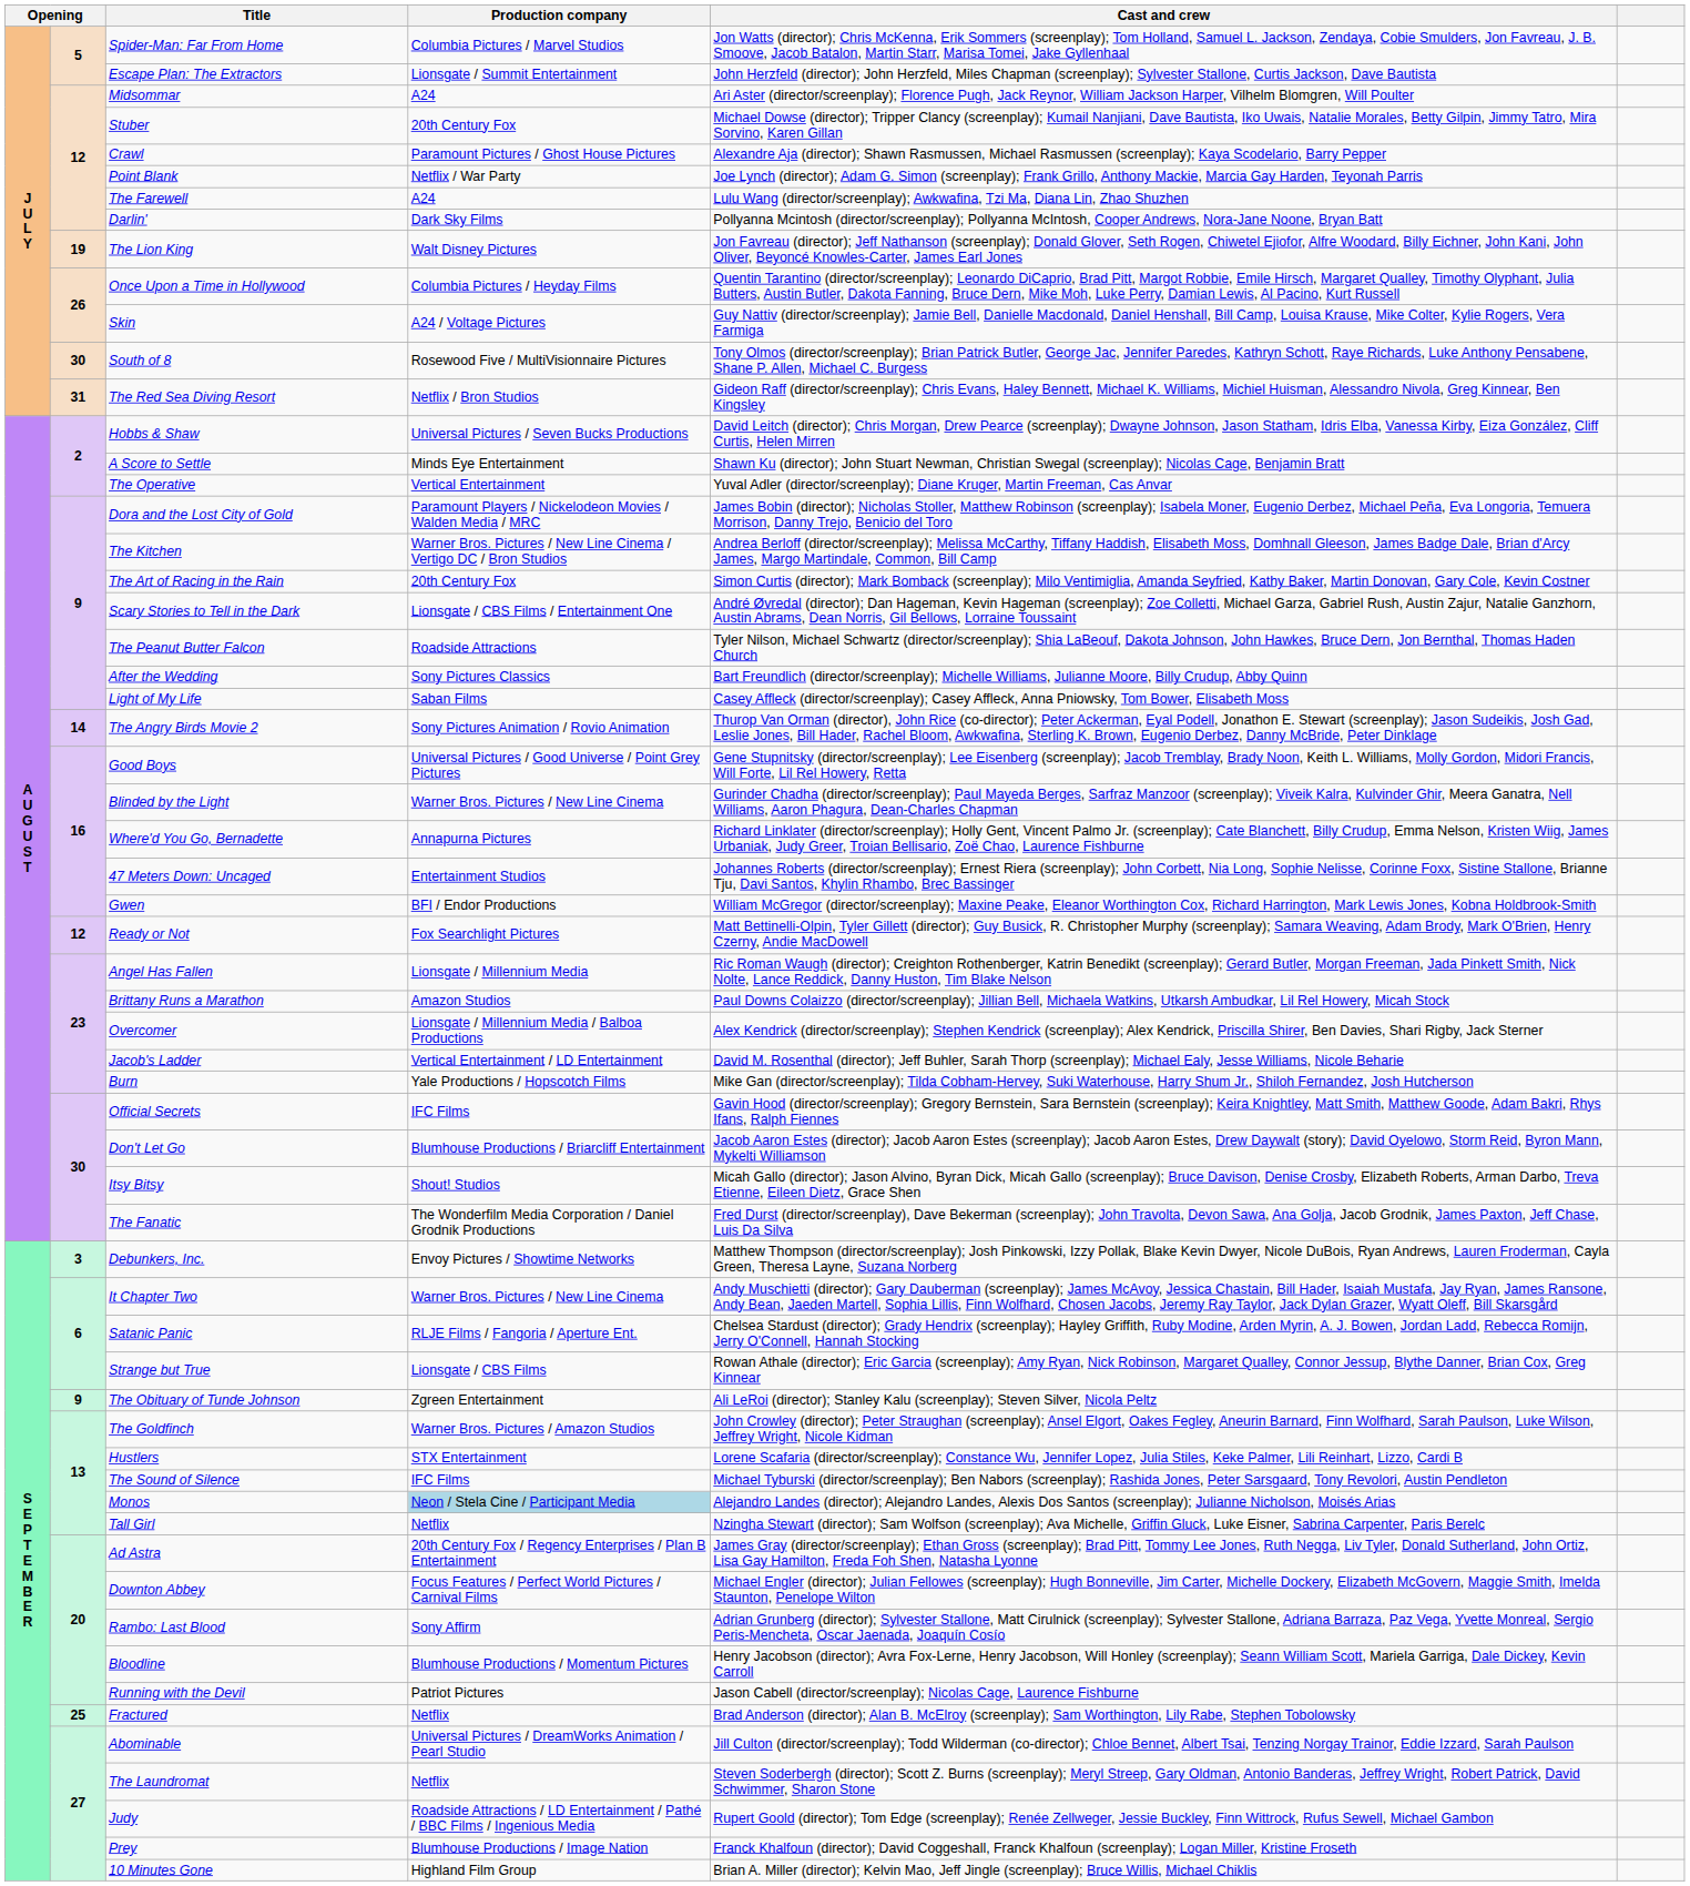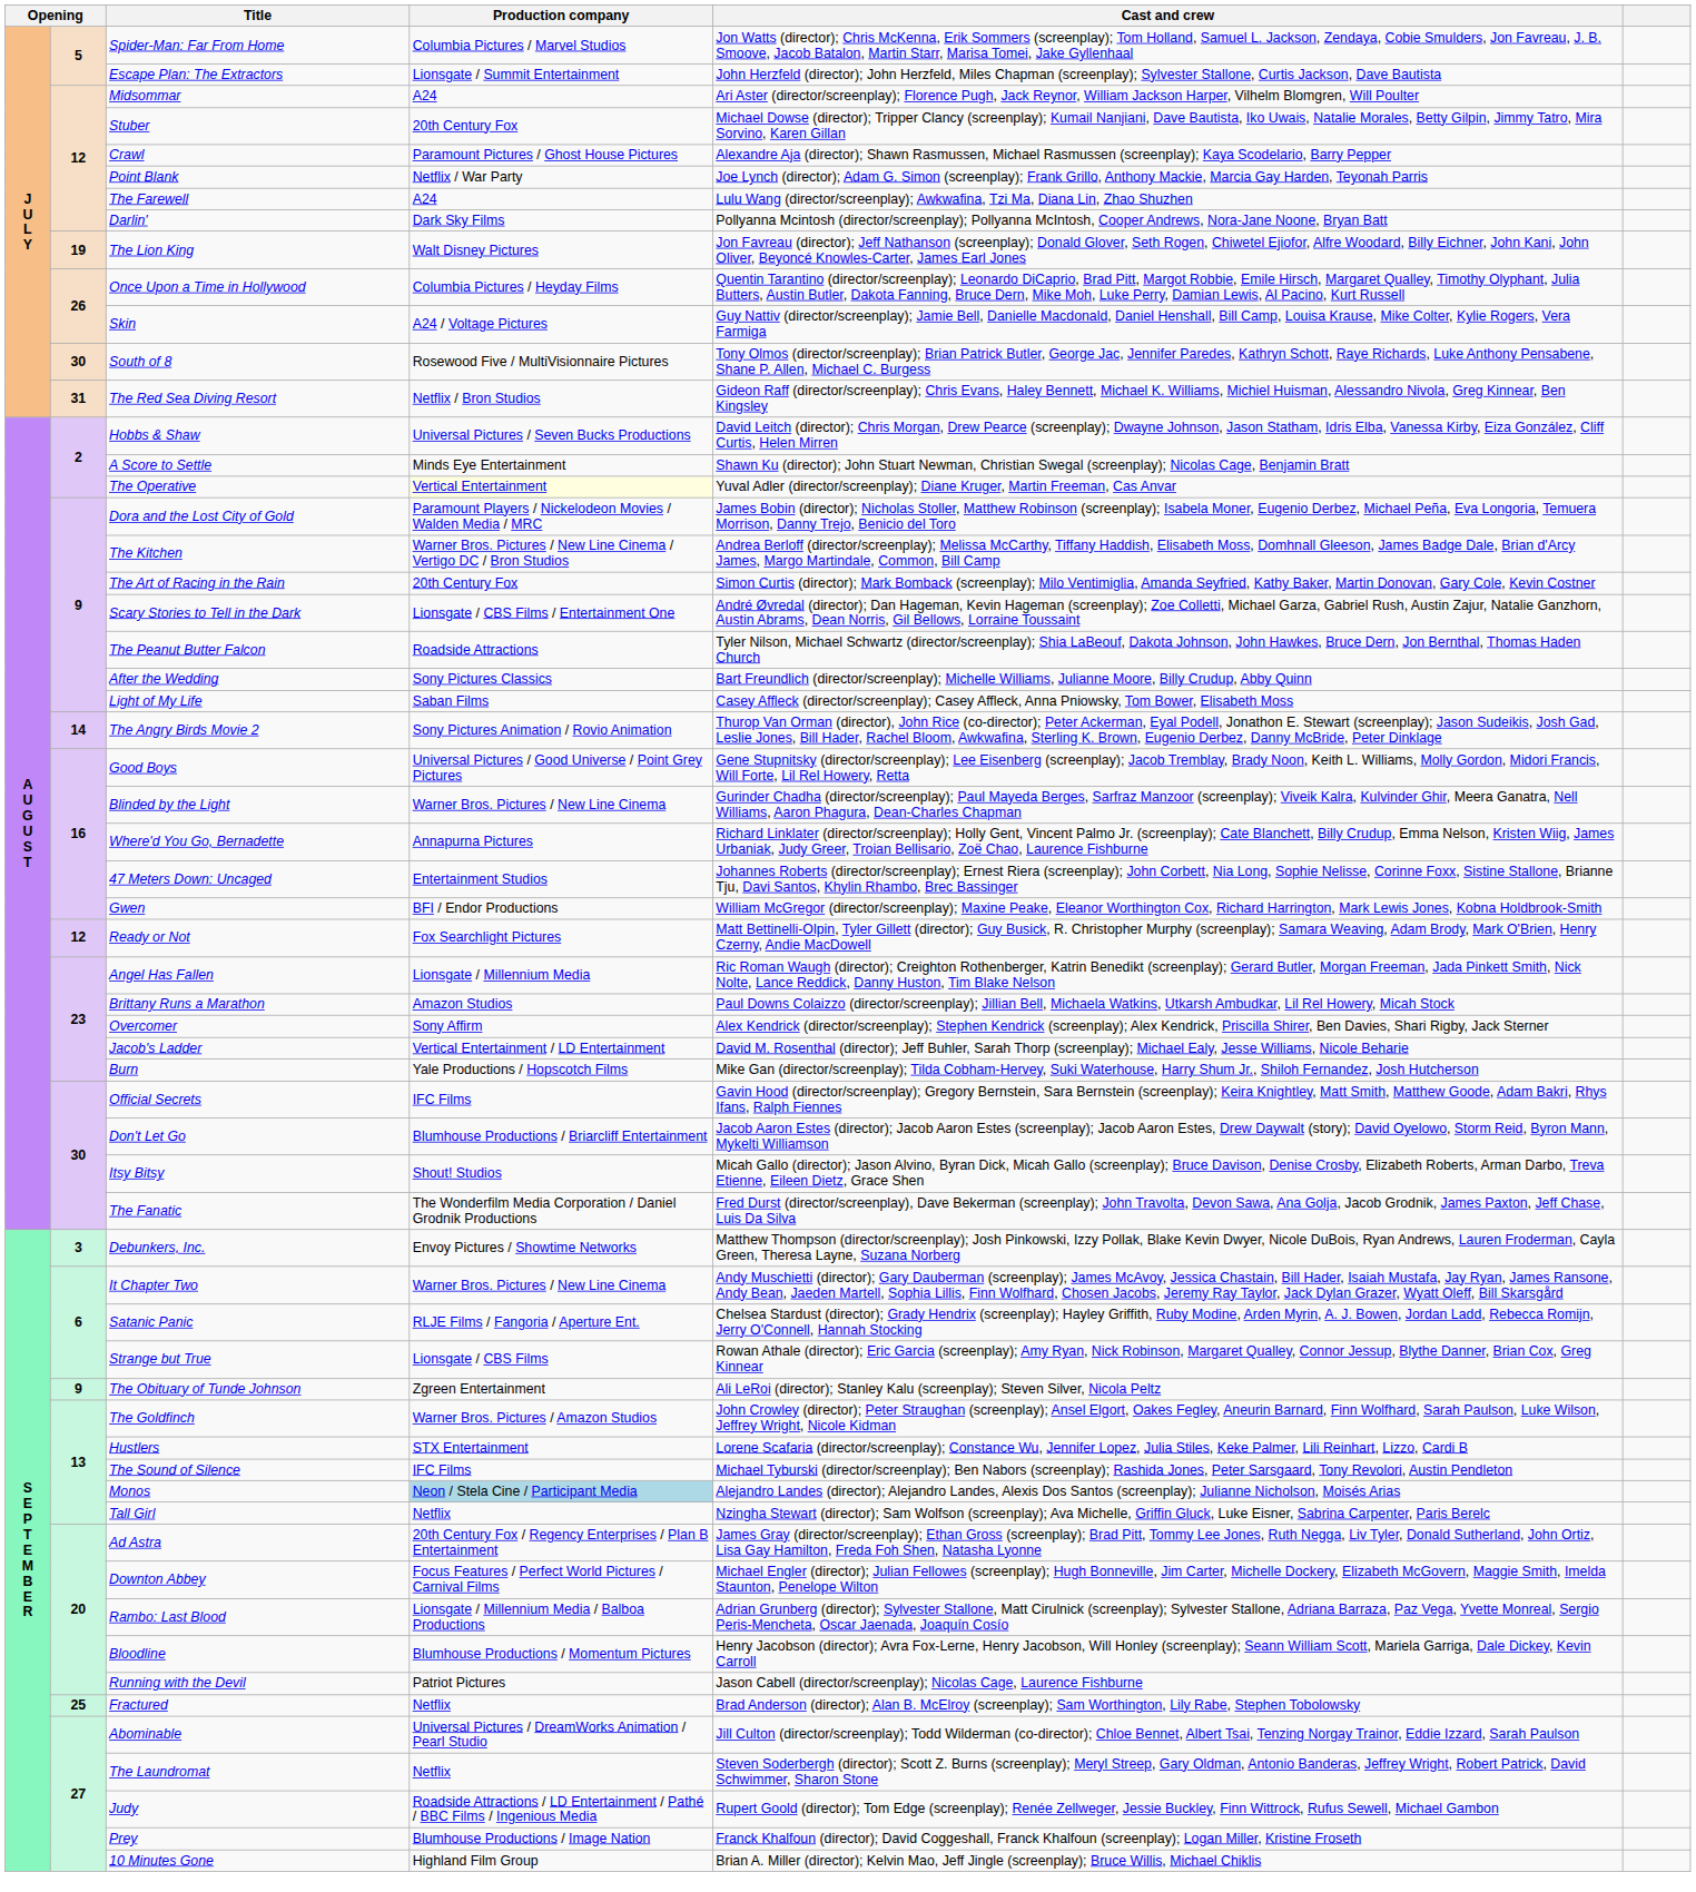The Operative | Production company: no background -> lightyellow background
Overcomer | Production company: Lionsgate / Millennium Media / Balboa Productions -> Sony Affirm
Rambo: Last Blood | Production company: Sony Affirm -> Lionsgate / Millennium Media / Balboa Productions
